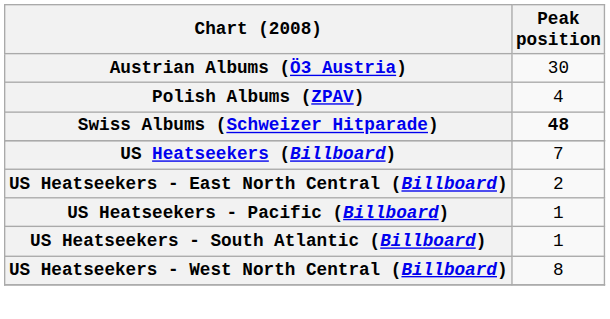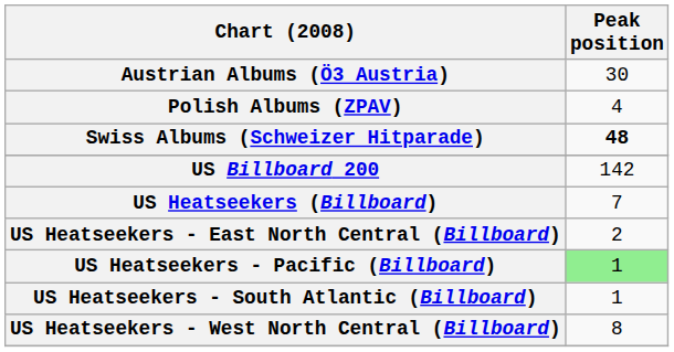+ row: US Billboard 200 | 142
US Heatseekers - Pacific (Billboard) | Peak position: no background -> lightgreen background
